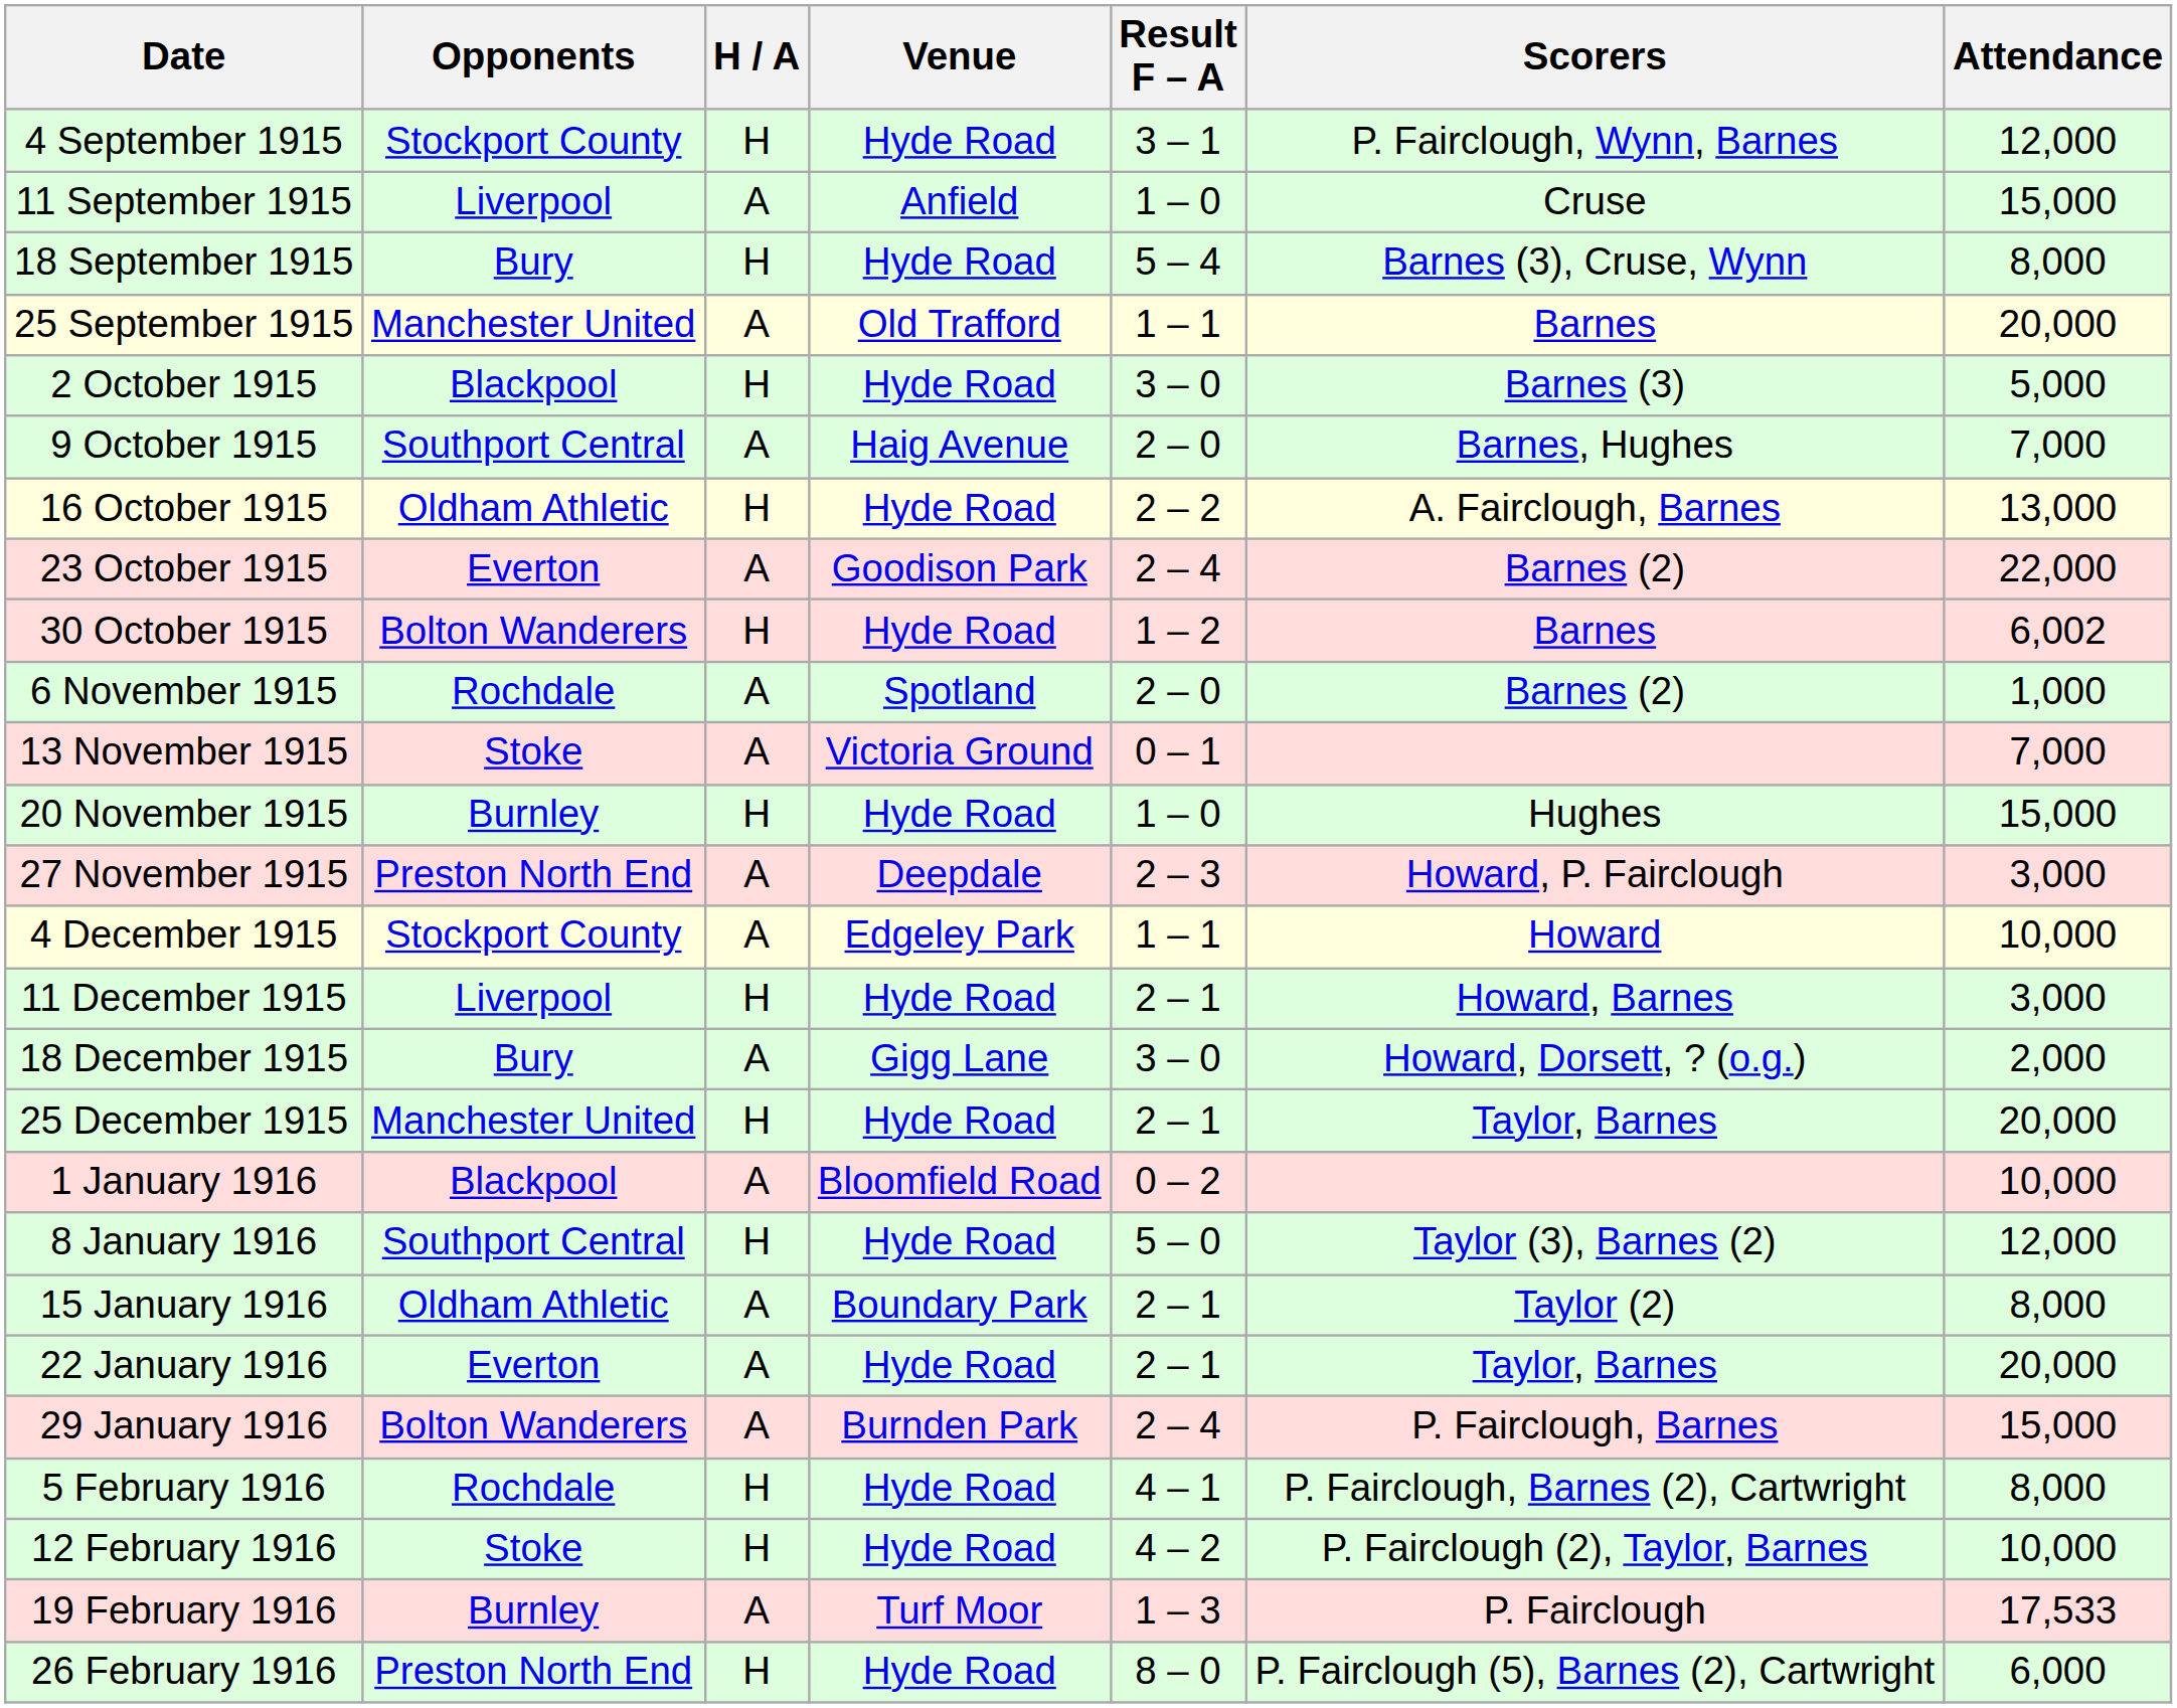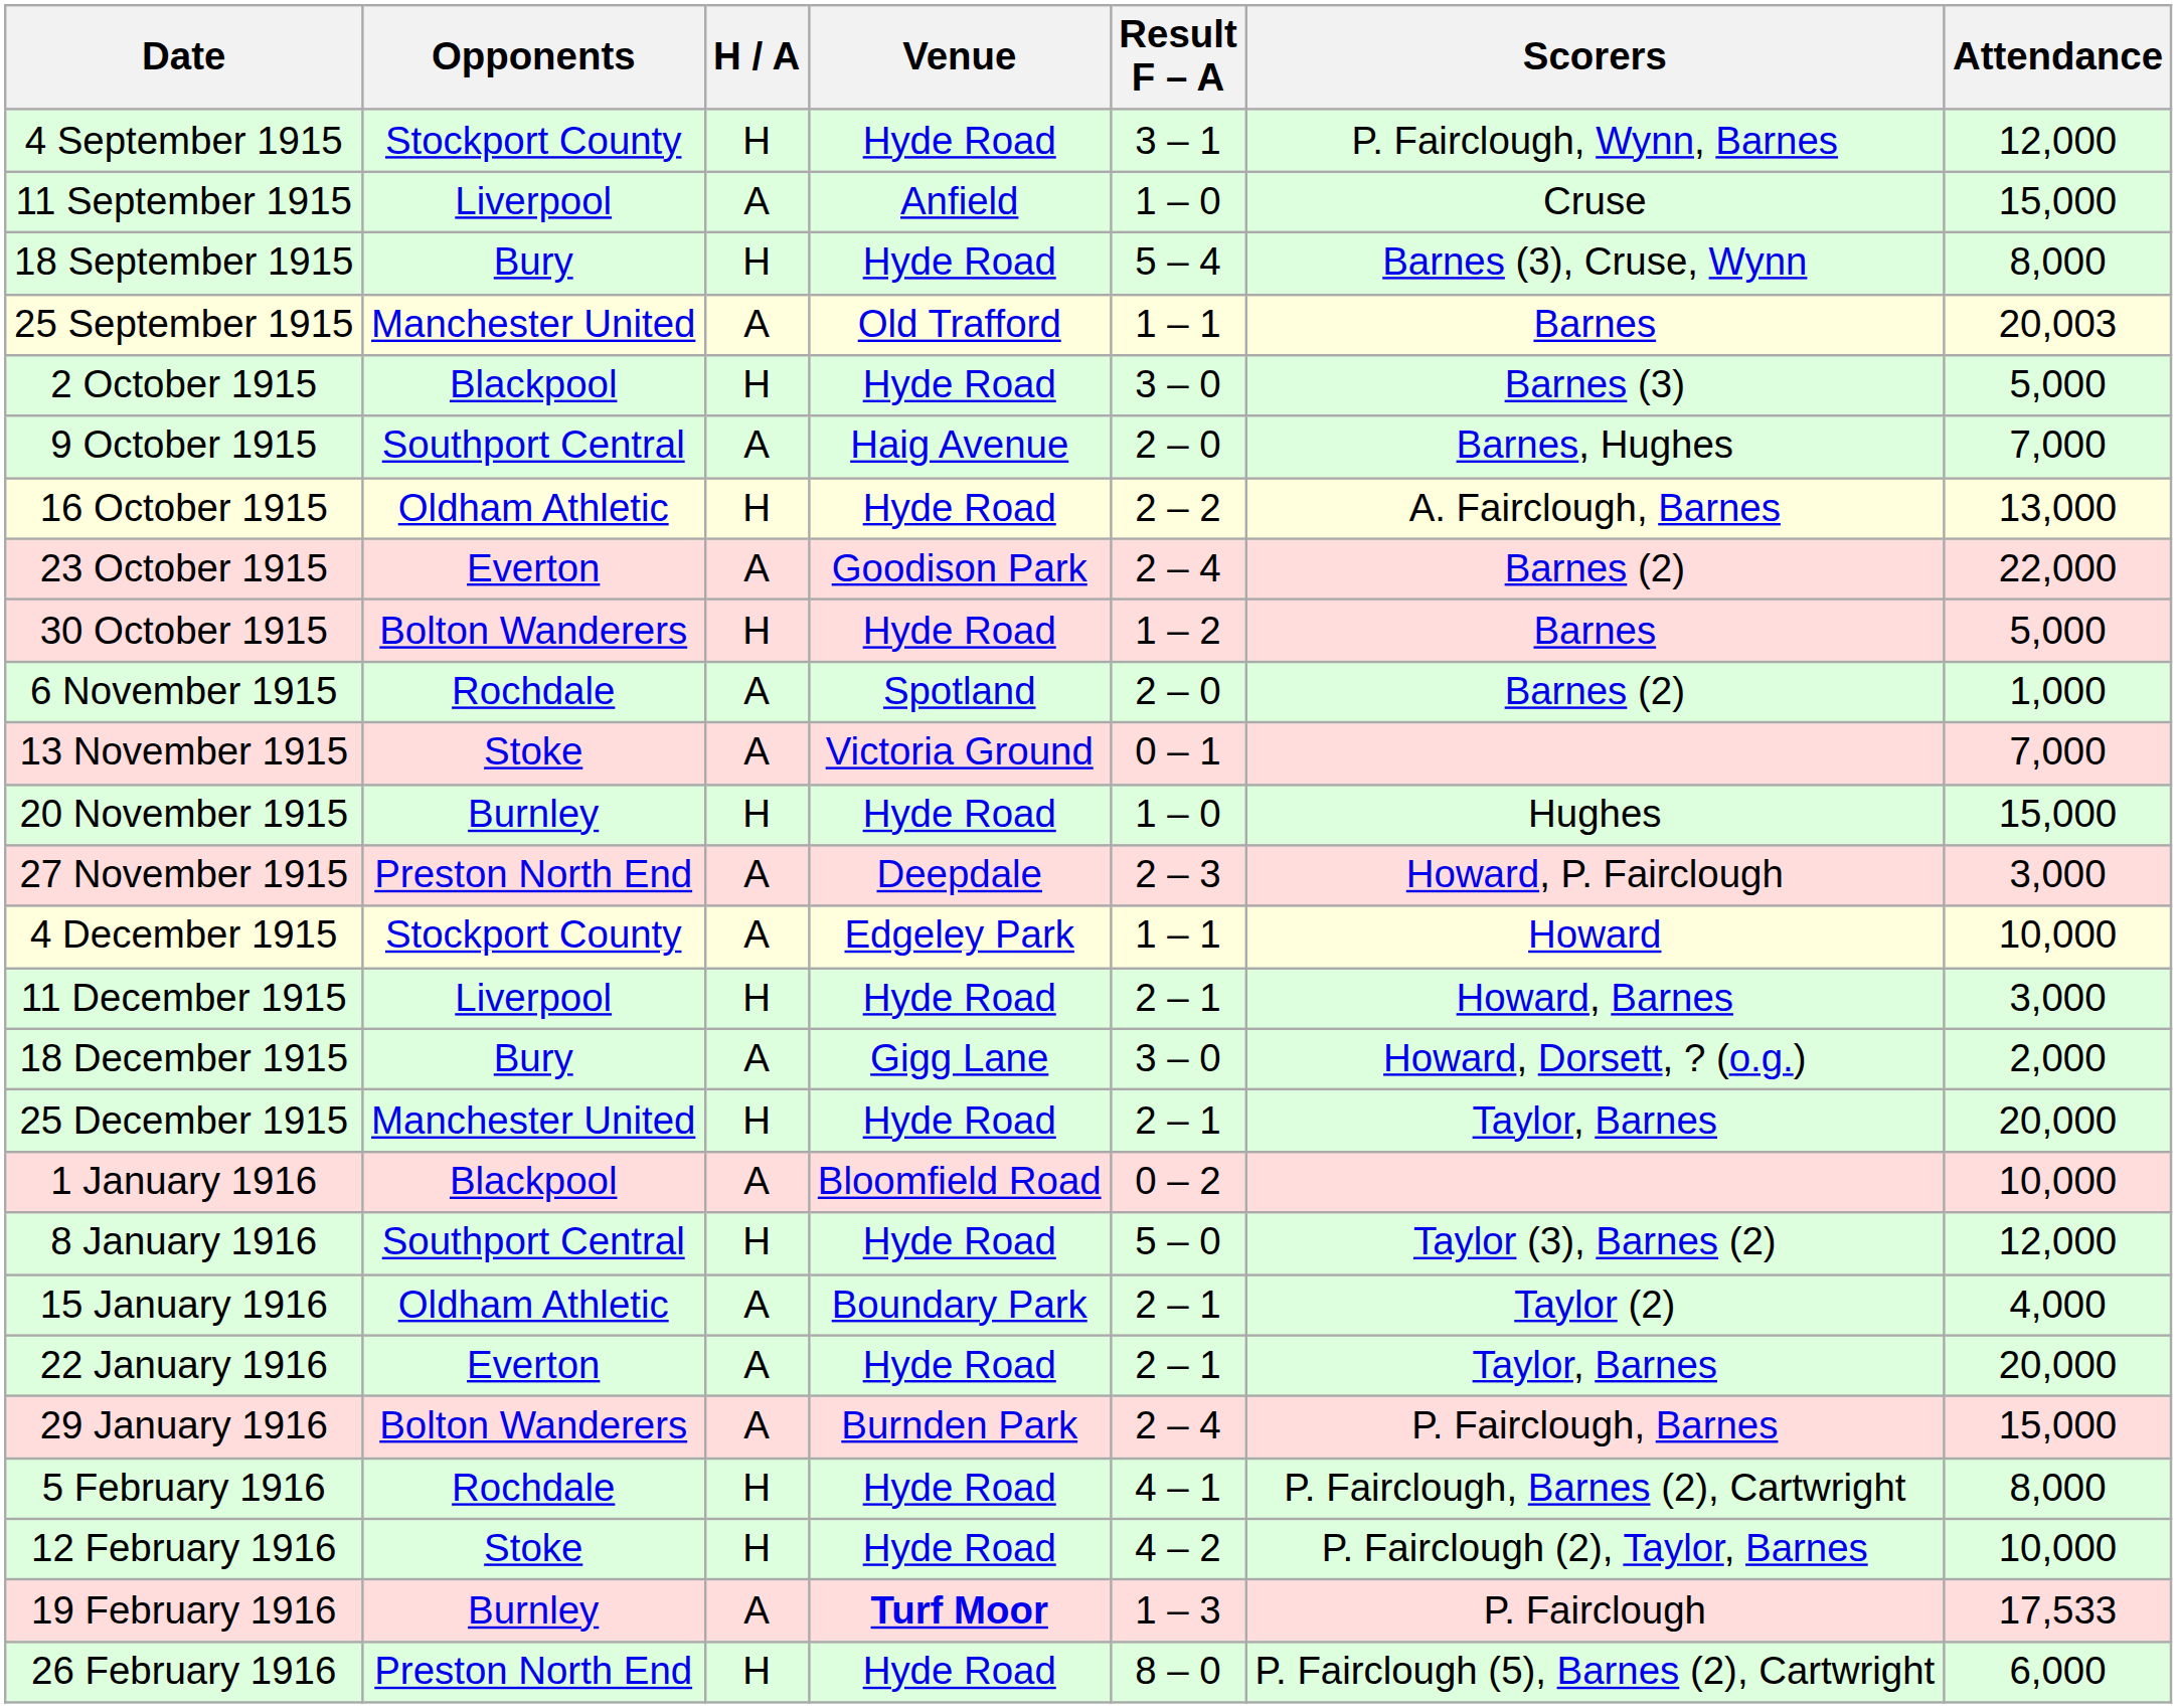25 September 1915 | Attendance: 20,000 -> 20,003
30 October 1915 | Attendance: 6,002 -> 5,000
15 January 1916 | Attendance: 8,000 -> 4,000
19 February 1916 | Venue: normal -> bold
